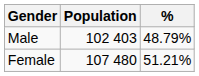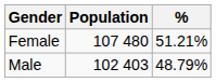rows swapped: Female <-> Male
